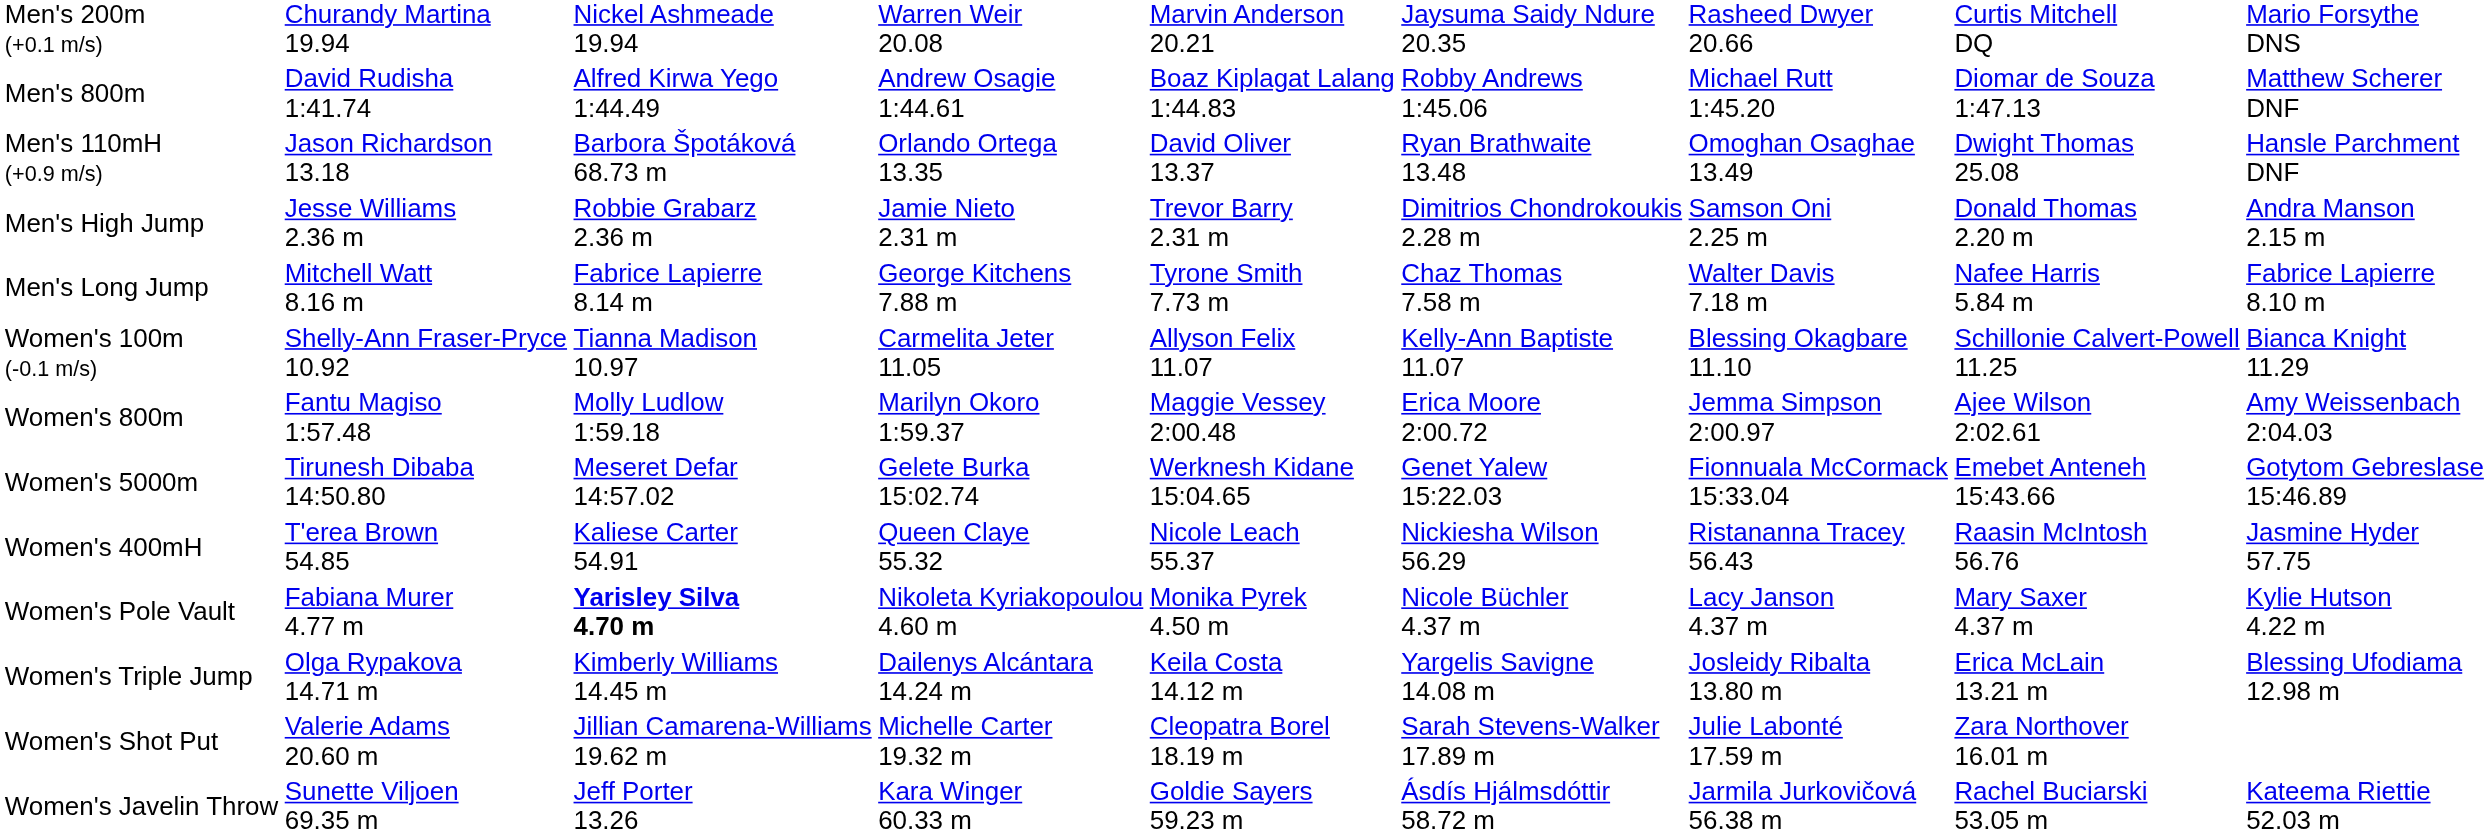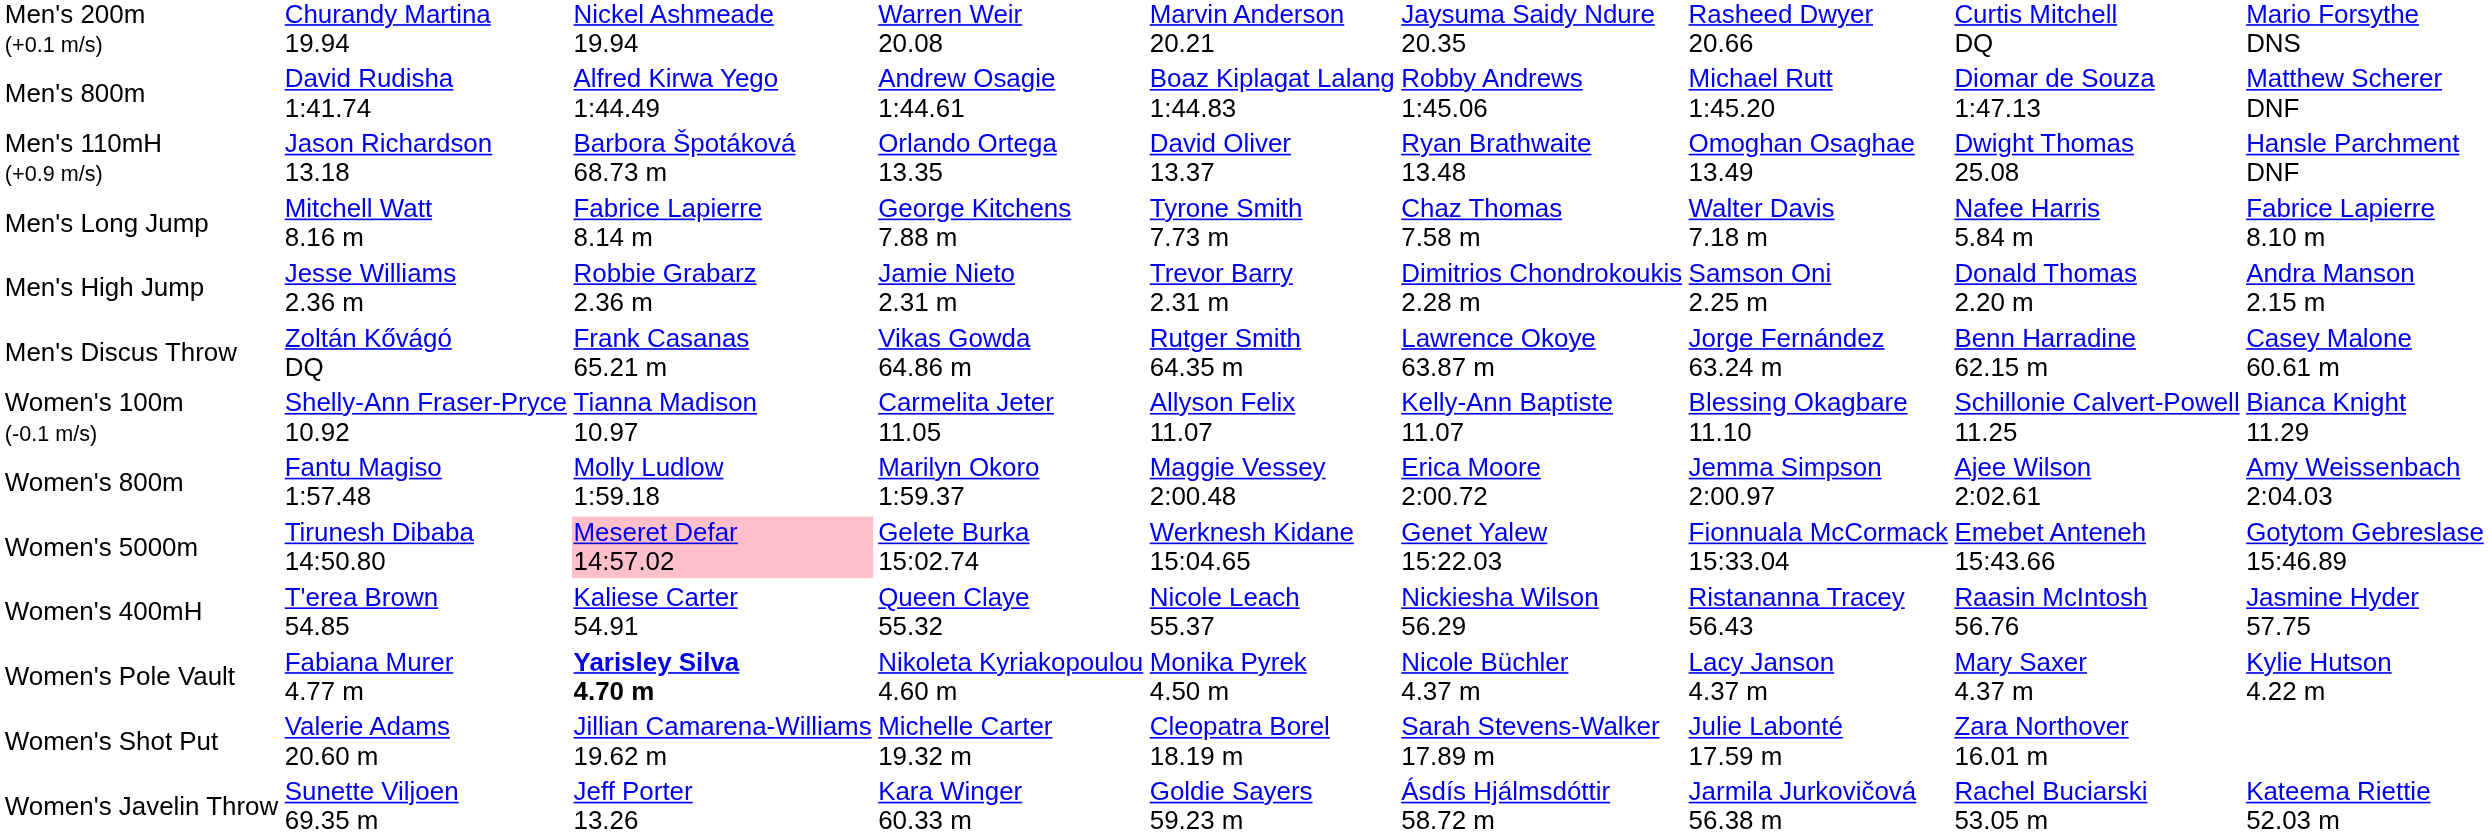rows swapped: Men's High Jump <-> Men's Long Jump
+ row: Men's Discus Throw | Zoltán Kővágó DQ | Frank Casanas 65.21 m | Vikas Gowda 64.86 m | Rutger Smith 64.35 m | Lawrence Okoye 63.87 m | Jorge Fernández 63.24 m | Benn Harradine 62.15 m | Casey Malone 60.61 m
Women's 5000m | column 3: no background -> pink background
- row: Women's Triple Jump | Olga Rypakova 14.71 m | Kimberly Williams 14.45 m | Dailenys Alcántara 14.24 m | Keila Costa 14.12 m | Yargelis Savigne 14.08 m | Josleidy Ribalta 13.80 m | Erica McLain 13.21 m | Blessing Ufodiama 12.98 m
